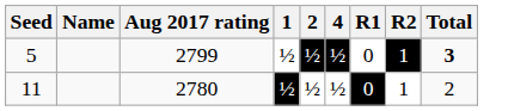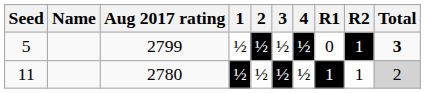+ column: 3 | ½ | ½
11 | R1: 0 -> 1
11 | Total: no background -> lightgrey background
